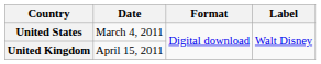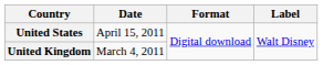United States | Date: March 4, 2011 -> April 15, 2011
United Kingdom | Date: April 15, 2011 -> March 4, 2011
